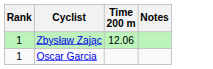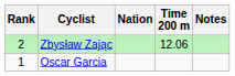+ column: Nation
Zbysław Zając | Rank: 1 -> 2
